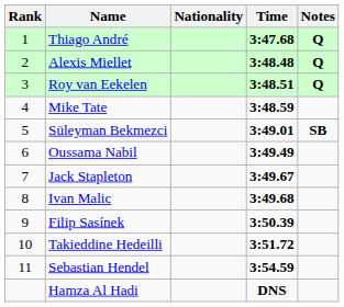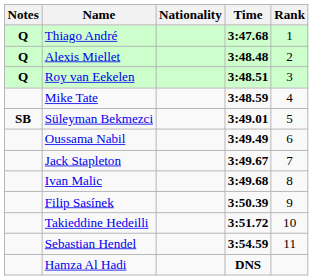columns swapped: Rank <-> Notes
